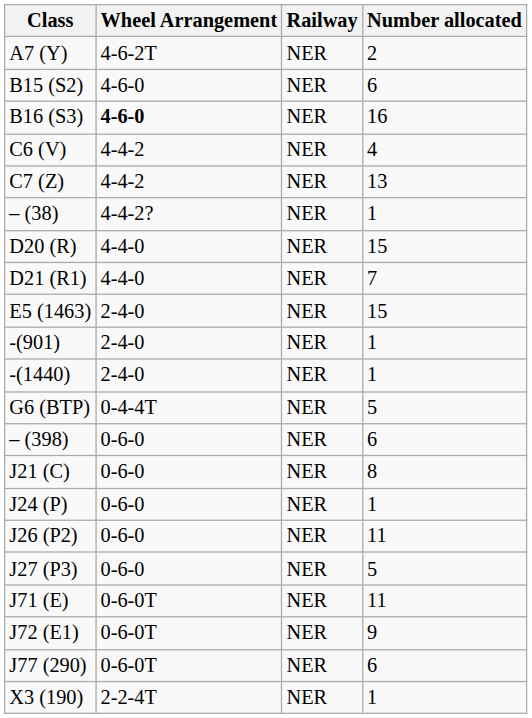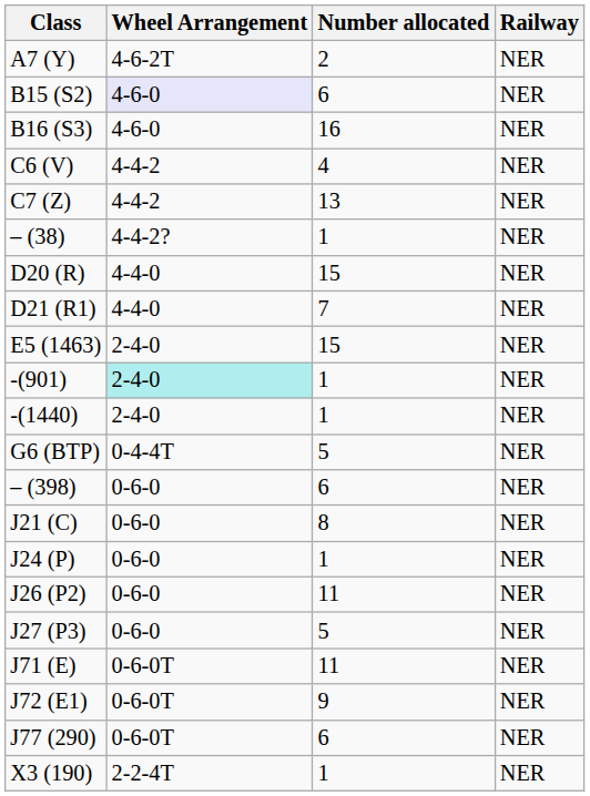columns swapped: Railway <-> Number allocated
B15 (S2) | Wheel Arrangement: no background -> lavender background
B16 (S3) | Wheel Arrangement: bold -> normal
-(901) | Wheel Arrangement: no background -> paleturquoise background
